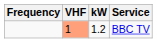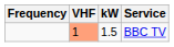BBC TV | kW: 1.2 -> 1.5
